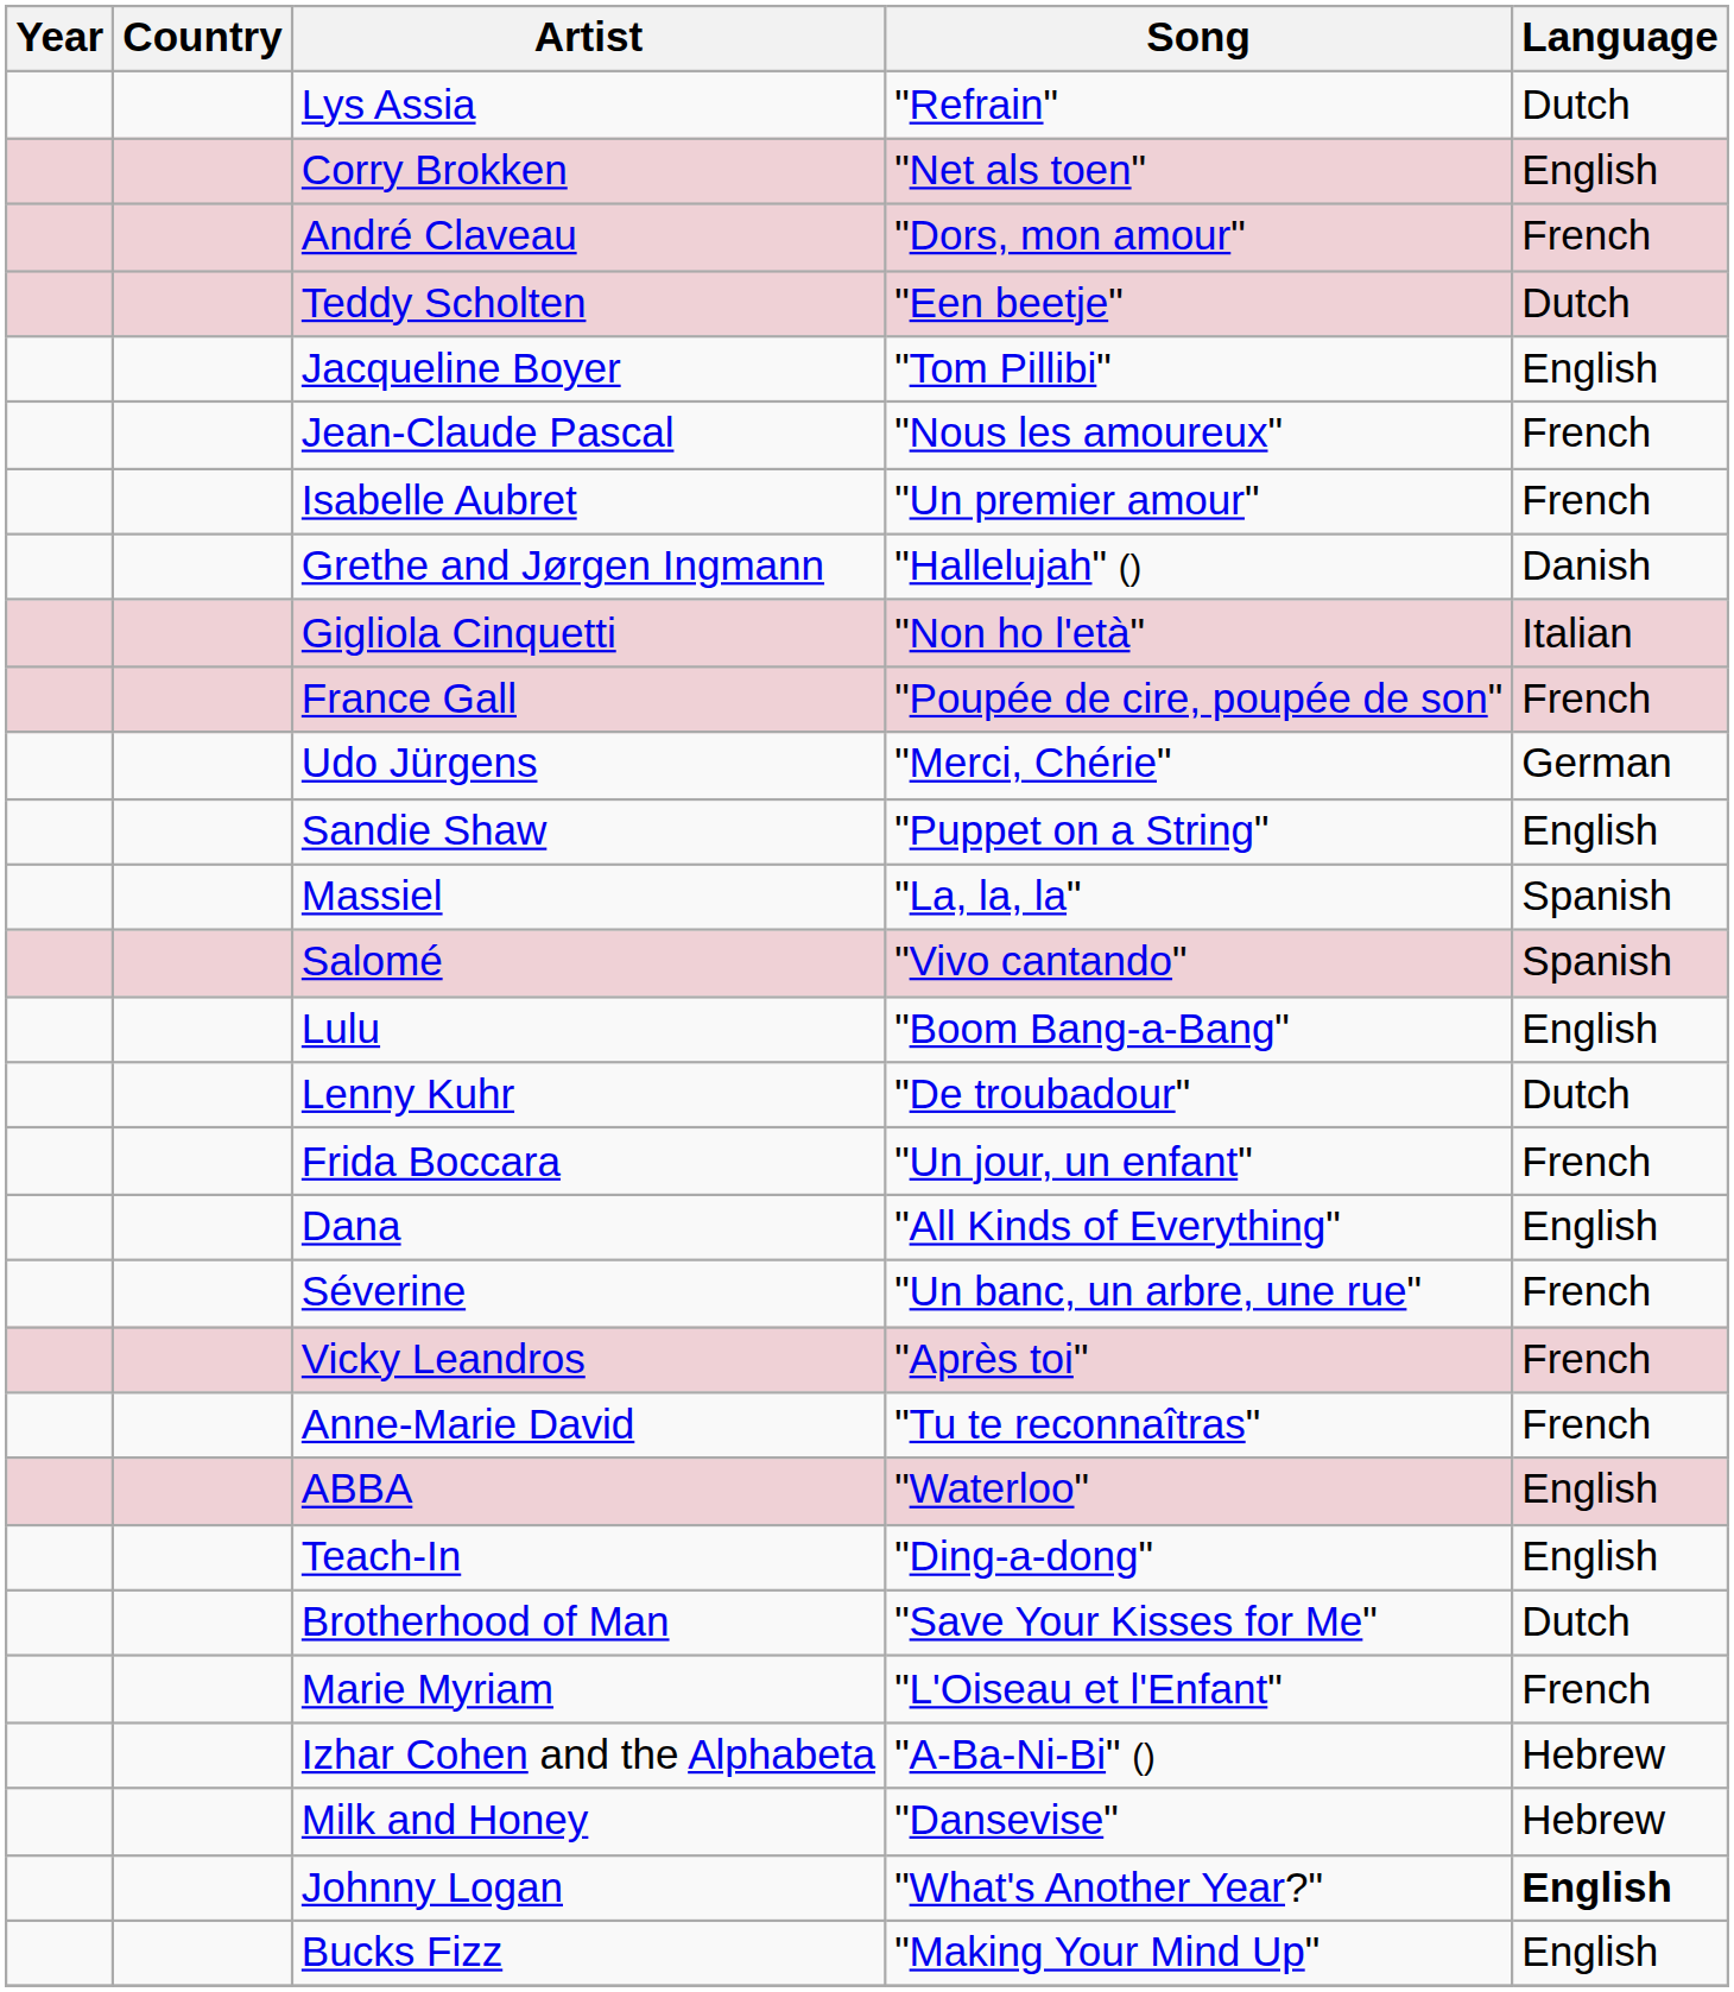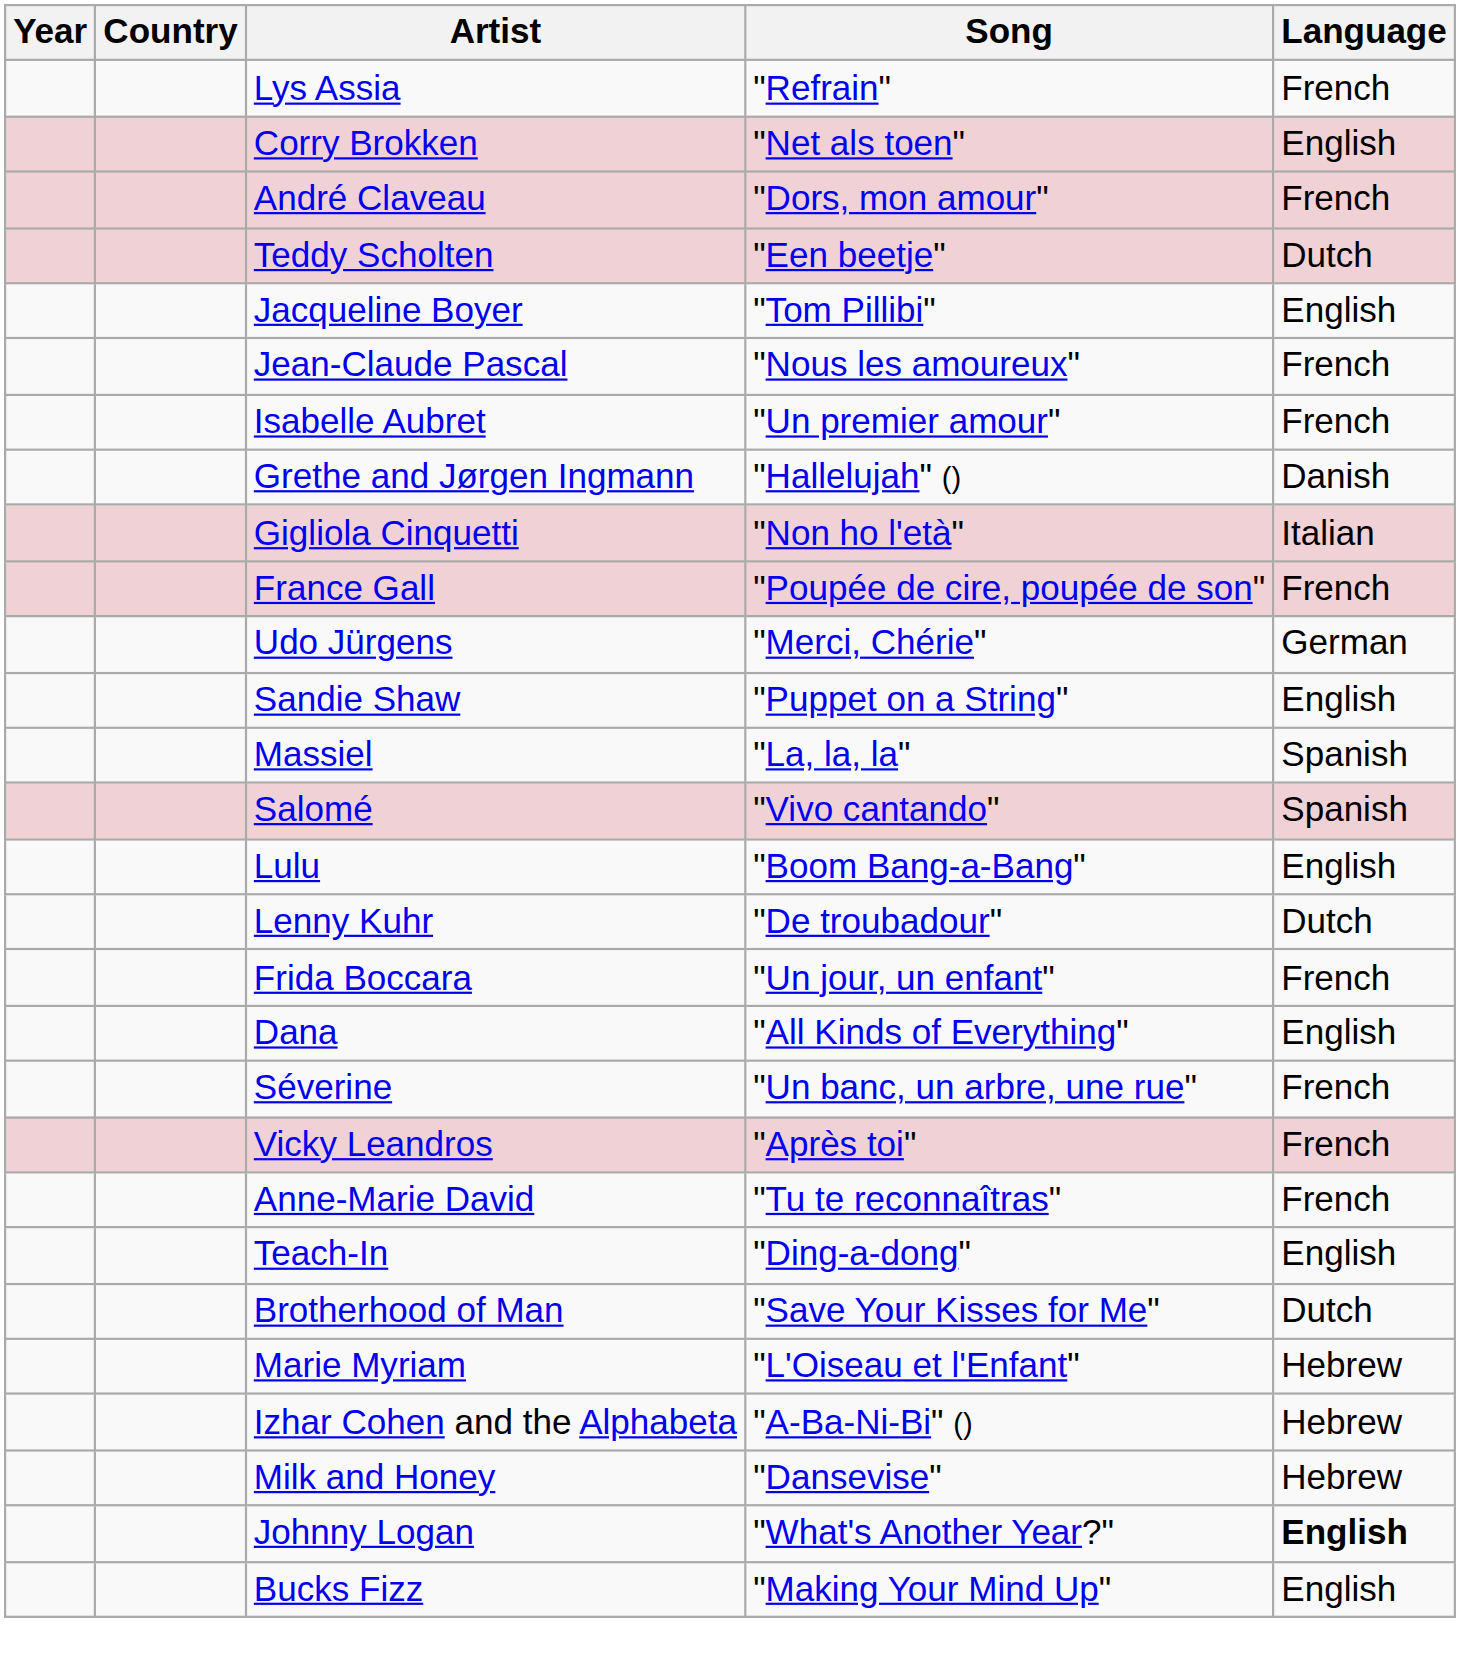Lys Assia | Language: Dutch -> French
- row: ABBA | "Waterloo" | English
Marie Myriam | Language: French -> Hebrew
